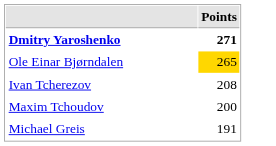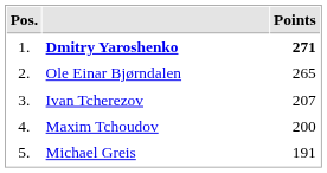+ column: Pos. | 1. | 2. | 3. | 4. | 5.
Ole Einar Bjørndalen | Points: gold background -> no background
Ivan Tcherezov | Points: 208 -> 207
